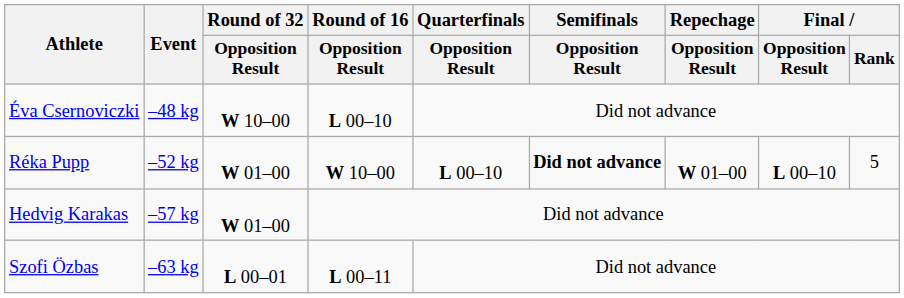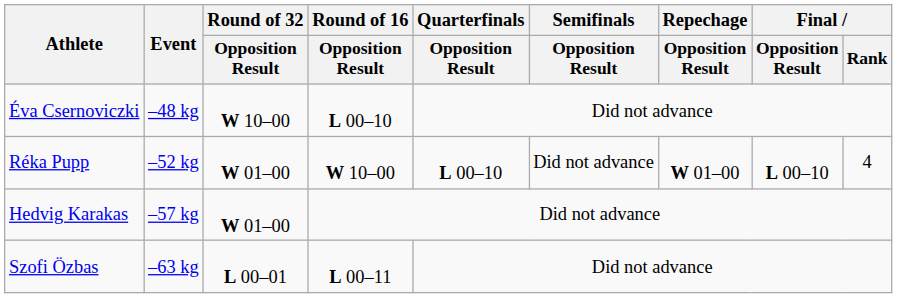Réka Pupp | Semifinals / Opposition Result: bold -> normal
Réka Pupp | Final / Rank: 5 -> 4
